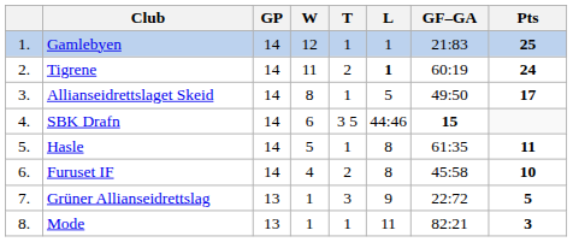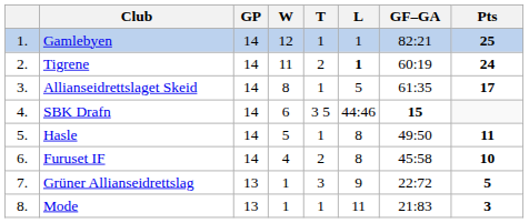Gamlebyen | GF–GA: 21:83 -> 82:21
Allianseidrettslaget Skeid | GF–GA: 49:50 -> 61:35
Hasle | GF–GA: 61:35 -> 49:50
Mode | GF–GA: 82:21 -> 21:83
